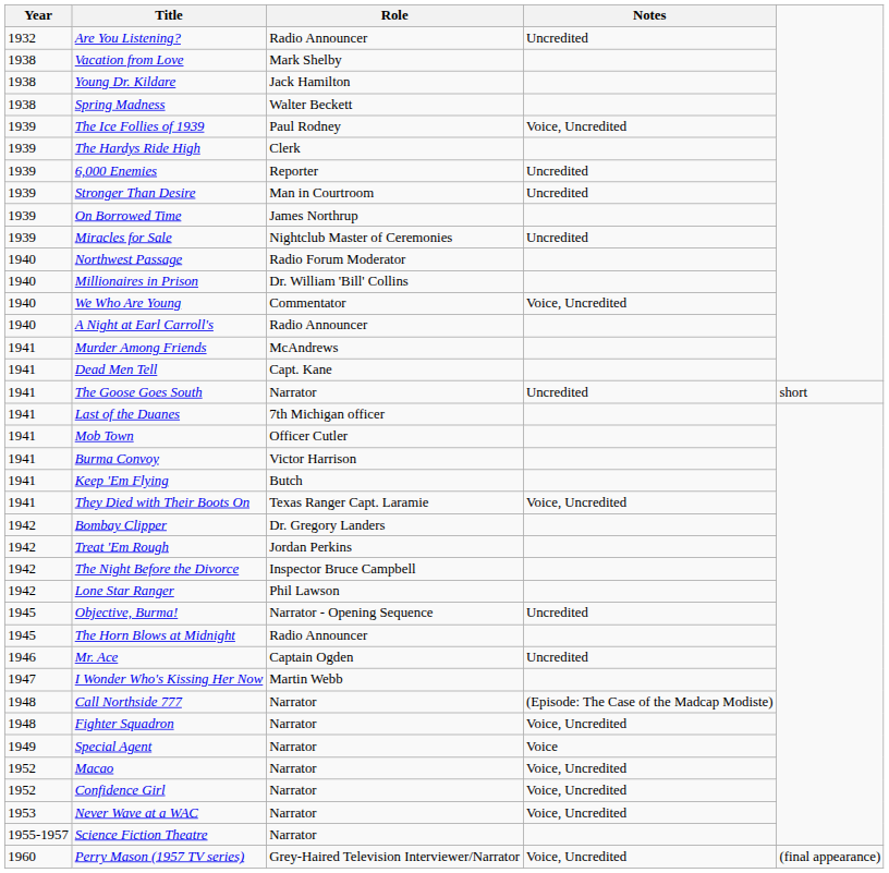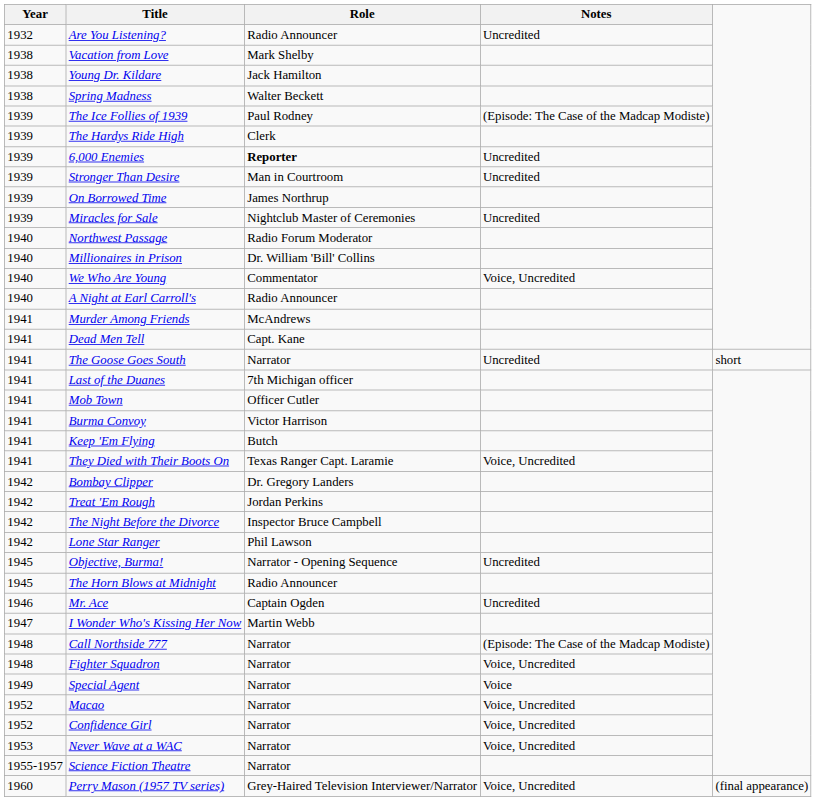The Ice Follies of 1939 | Notes: Voice, Uncredited -> (Episode: The Case of the Madcap Modiste)
6,000 Enemies | Role: normal -> bold
